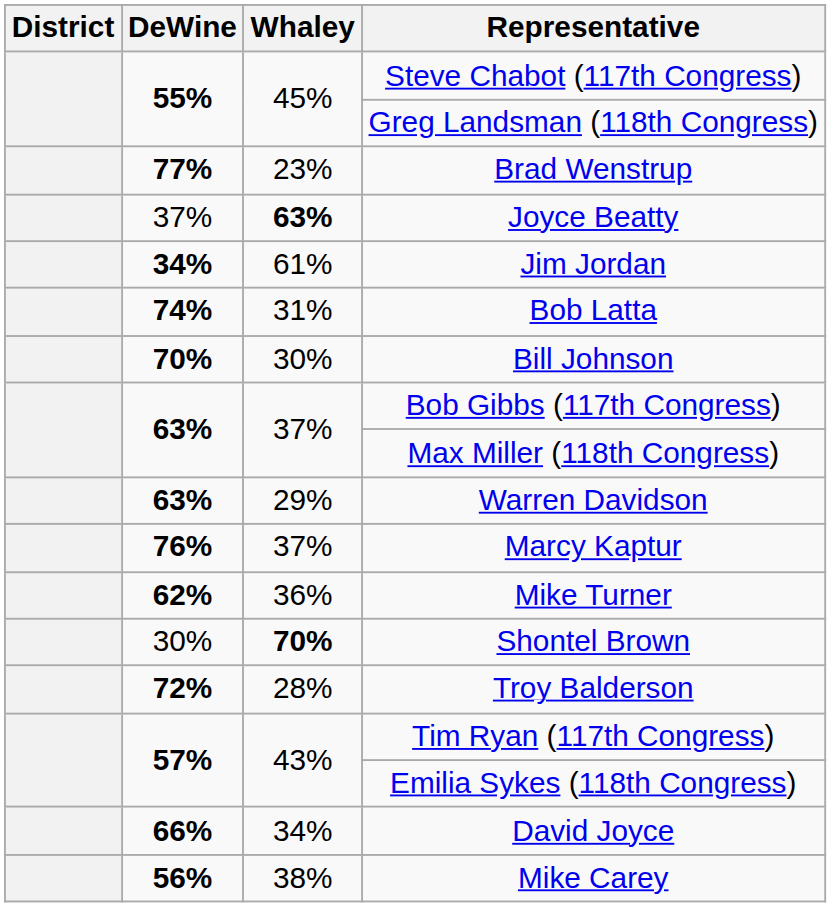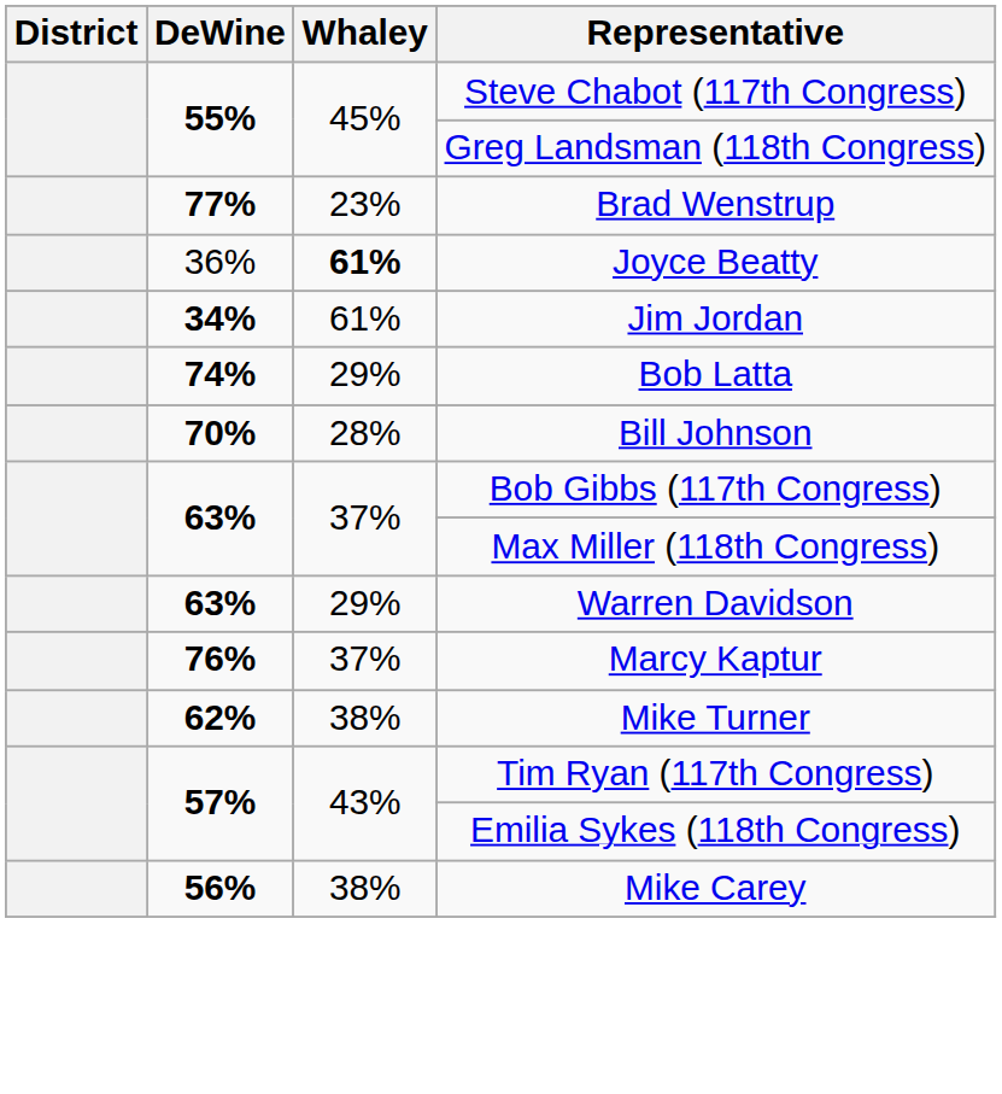Joyce Beatty | DeWine: 37% -> 36%
Joyce Beatty | Whaley: 63% -> 61%
Bob Latta | Whaley: 31% -> 29%
Bill Johnson | Whaley: 30% -> 28%
Mike Turner | Whaley: 36% -> 38%
- row: 30% | 70% | Shontel Brown
- row: 72% | 28% | Troy Balderson
- row: 66% | 34% | David Joyce
